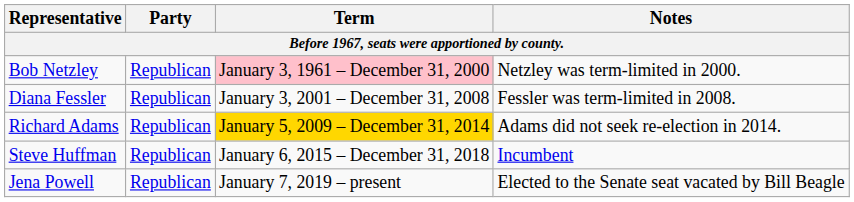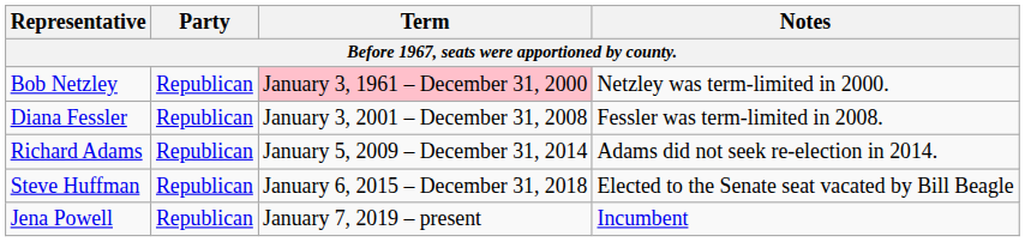Richard Adams | Term: gold background -> no background
Steve Huffman | Notes: Incumbent -> Elected to the Senate seat vacated by Bill Beagle
Jena Powell | Notes: Elected to the Senate seat vacated by Bill Beagle -> Incumbent
